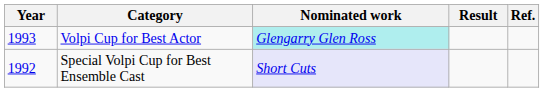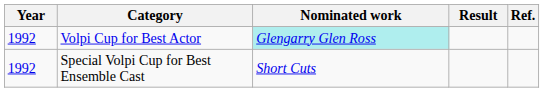Volpi Cup for Best Actor | Year: 1993 -> 1992
Special Volpi Cup for Best Ensemble Cast | Nominated work: lavender background -> no background
